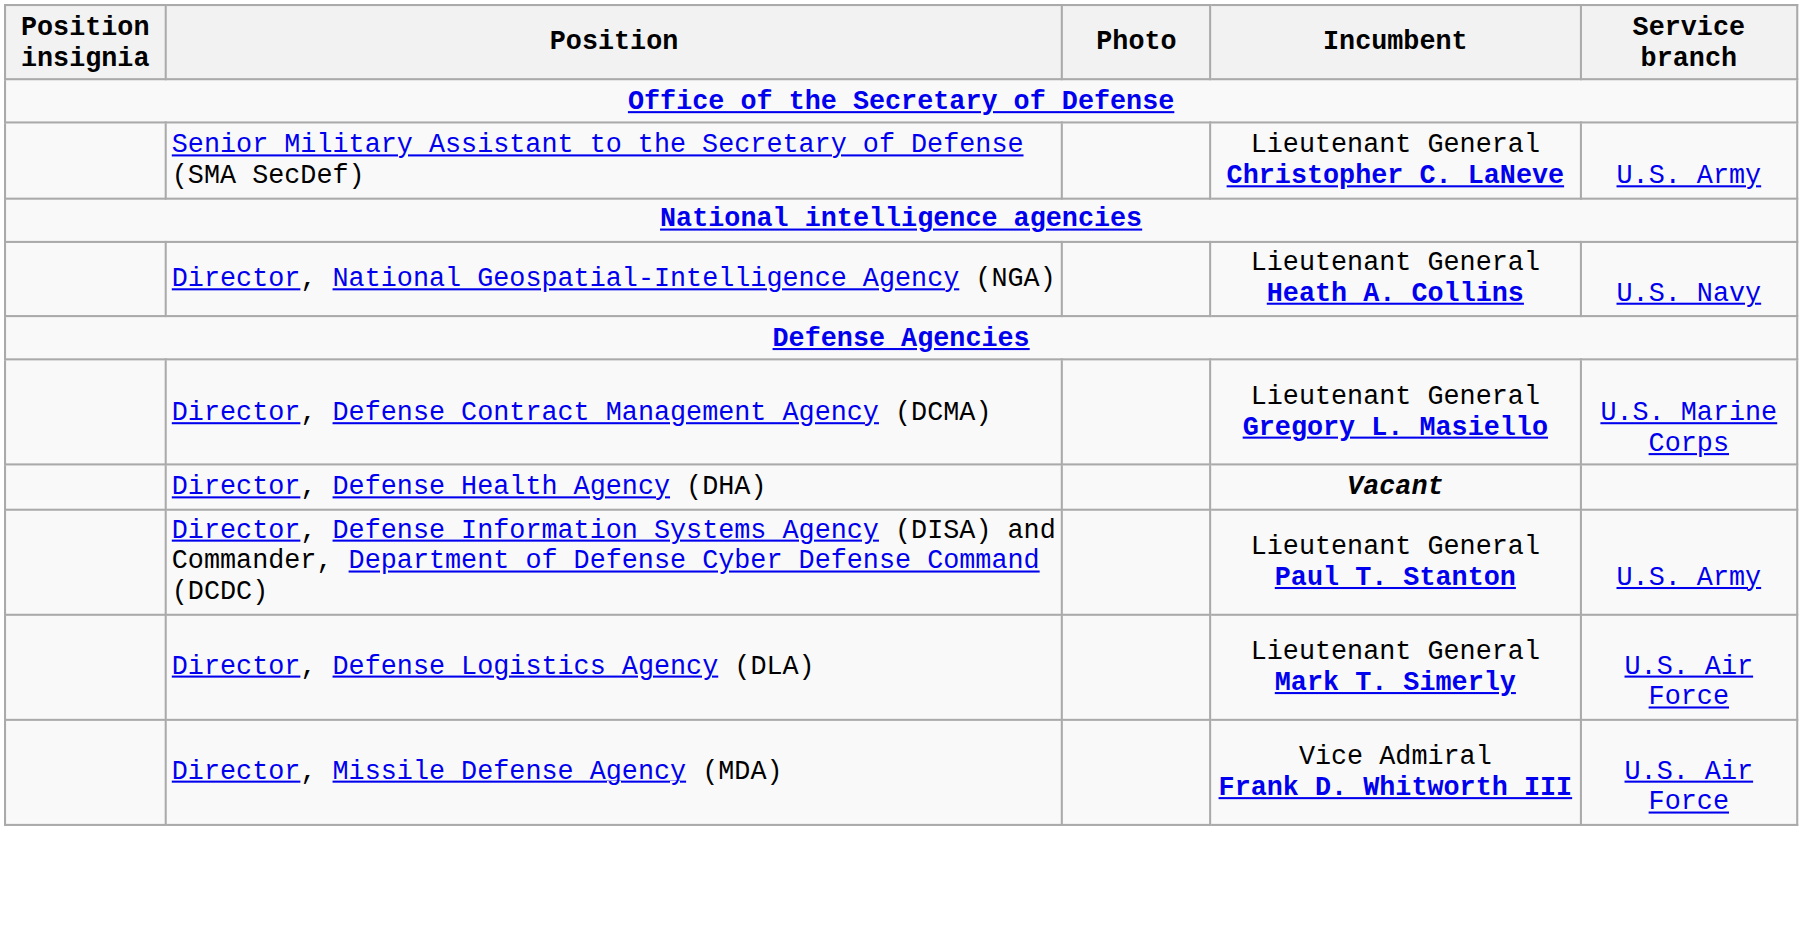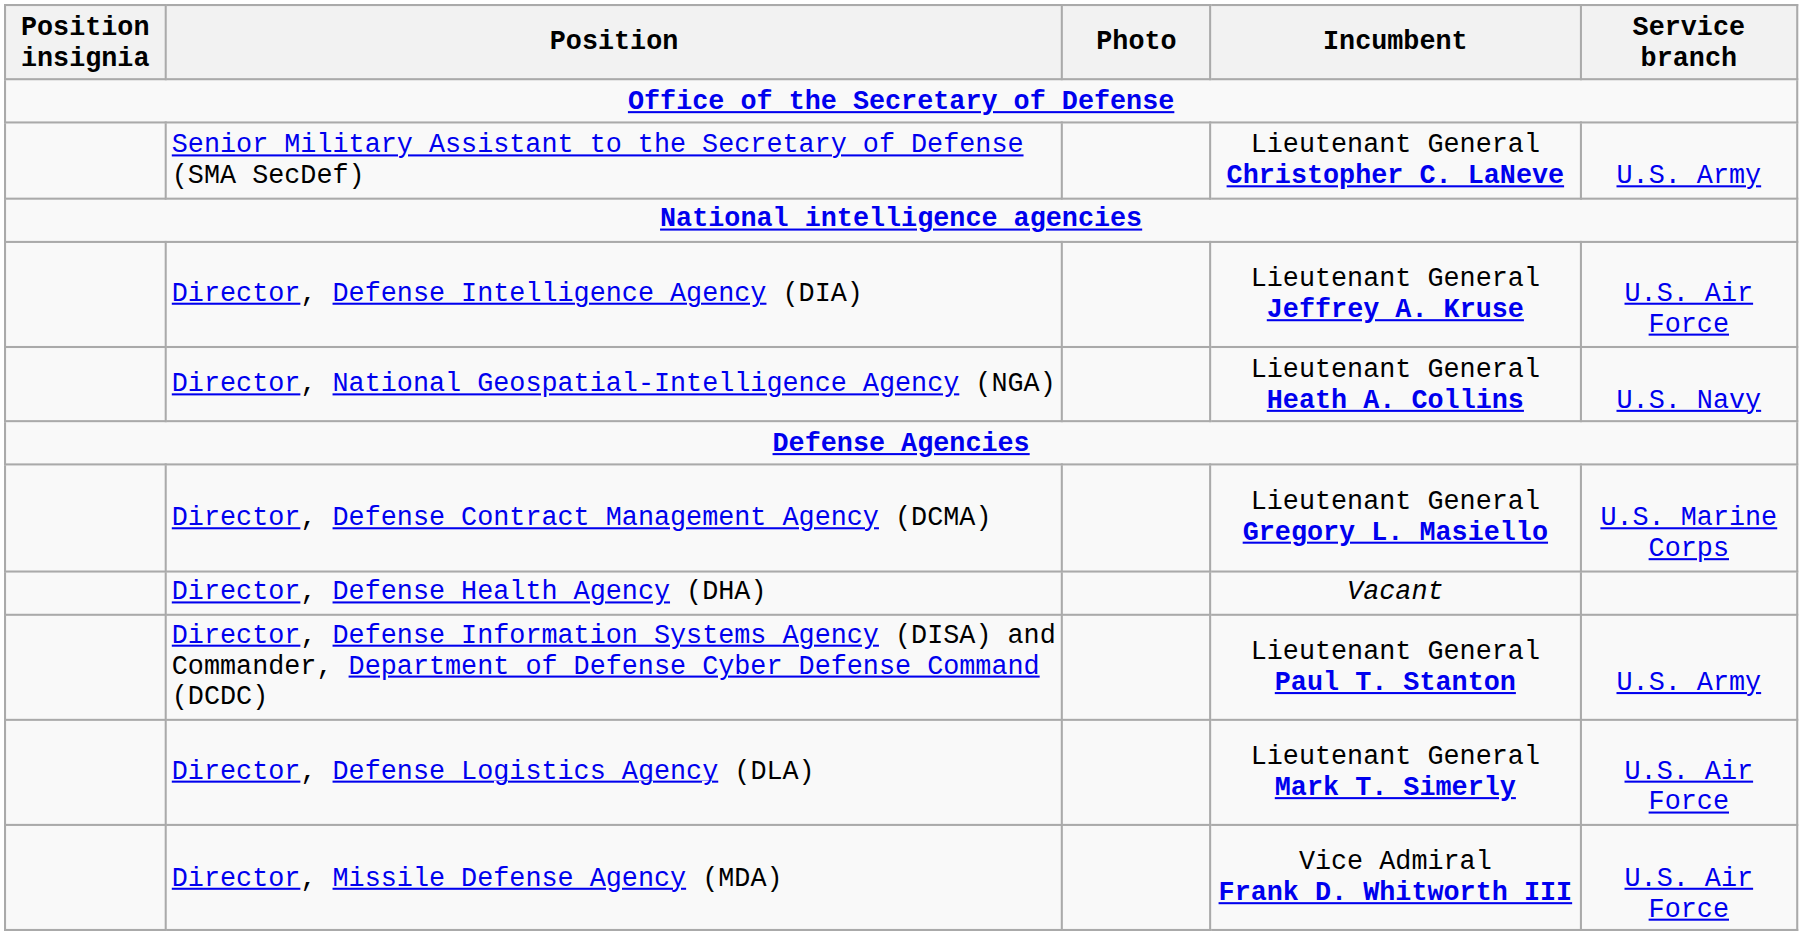+ row: Director, Defense Intelligence Agency (DIA) | Lieutenant General Jeffrey A. Kruse | U.S. Air Force
Director, Defense Health Agency (DHA) | Incumbent: bold -> normal
